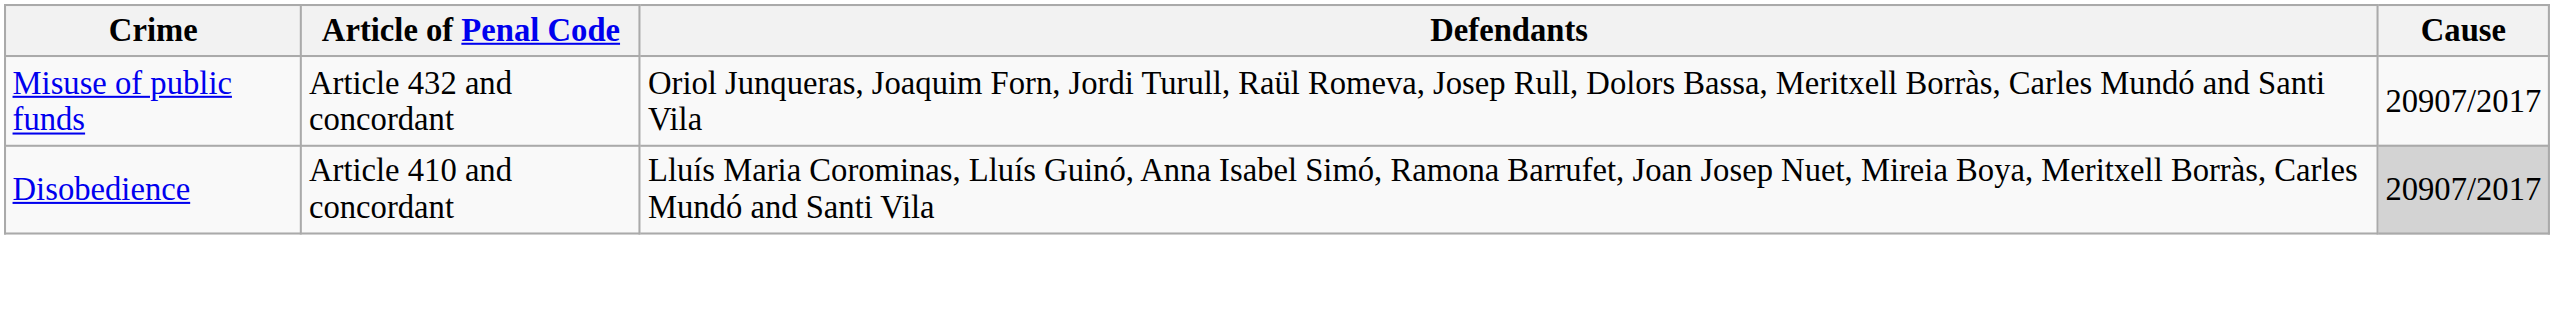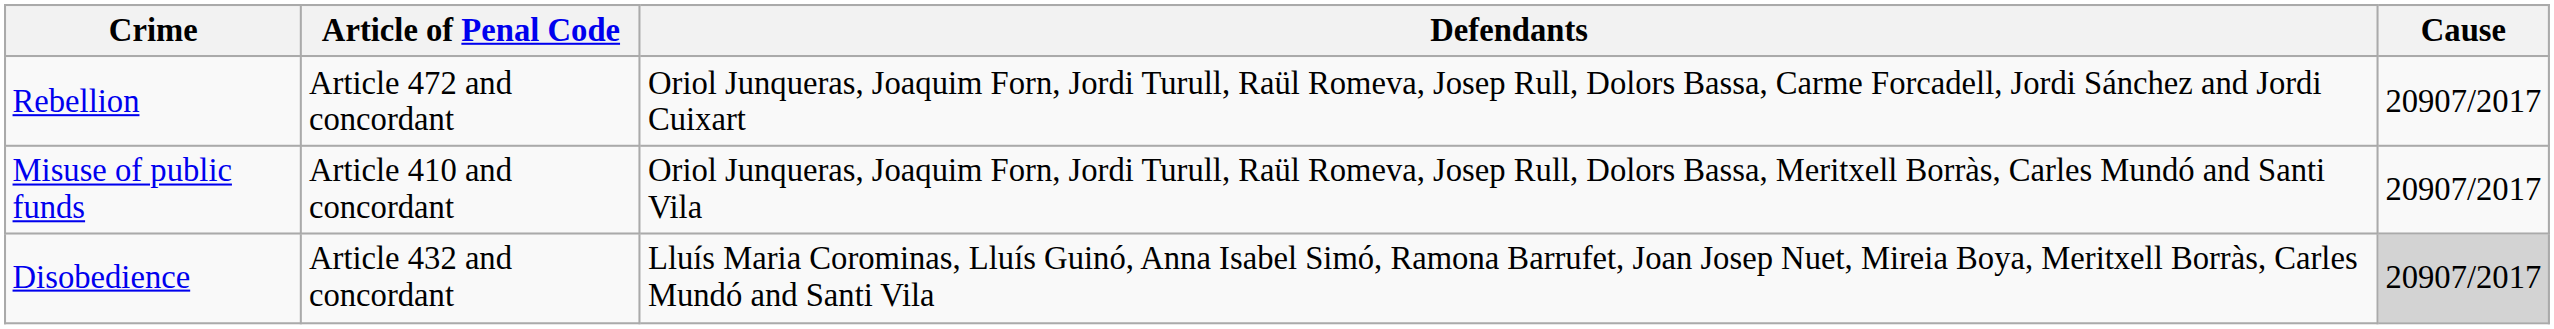+ row: Rebellion | Article 472 and concordant | Oriol Junqueras, Joaquim Forn, Jordi Turull, Raül Romeva, Josep Rull, Dolors Bassa, Carme Forcadell, Jordi Sánchez and Jordi Cuixart | 20907/2017
Misuse of public funds | Article of Penal Code: Article 432 and concordant -> Article 410 and concordant
Disobedience | Article of Penal Code: Article 410 and concordant -> Article 432 and concordant
